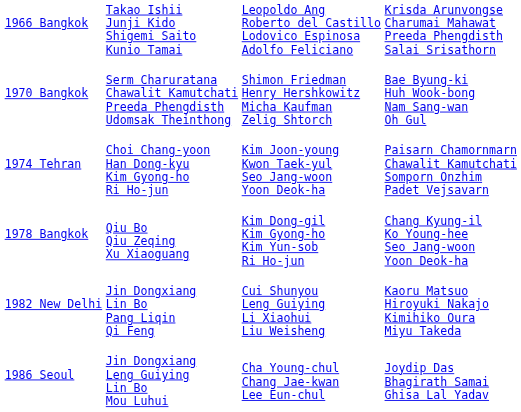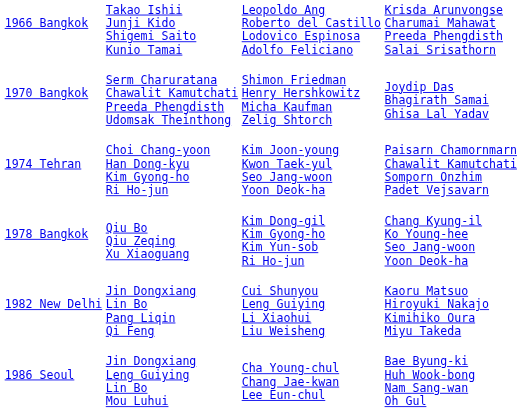1970 Bangkok | column 4: Bae Byung-ki Huh Wook-bong Nam Sang-wan Oh Gul -> Joydip Das Bhagirath Samai Ghisa Lal Yadav
1986 Seoul | column 4: Joydip Das Bhagirath Samai Ghisa Lal Yadav -> Bae Byung-ki Huh Wook-bong Nam Sang-wan Oh Gul
